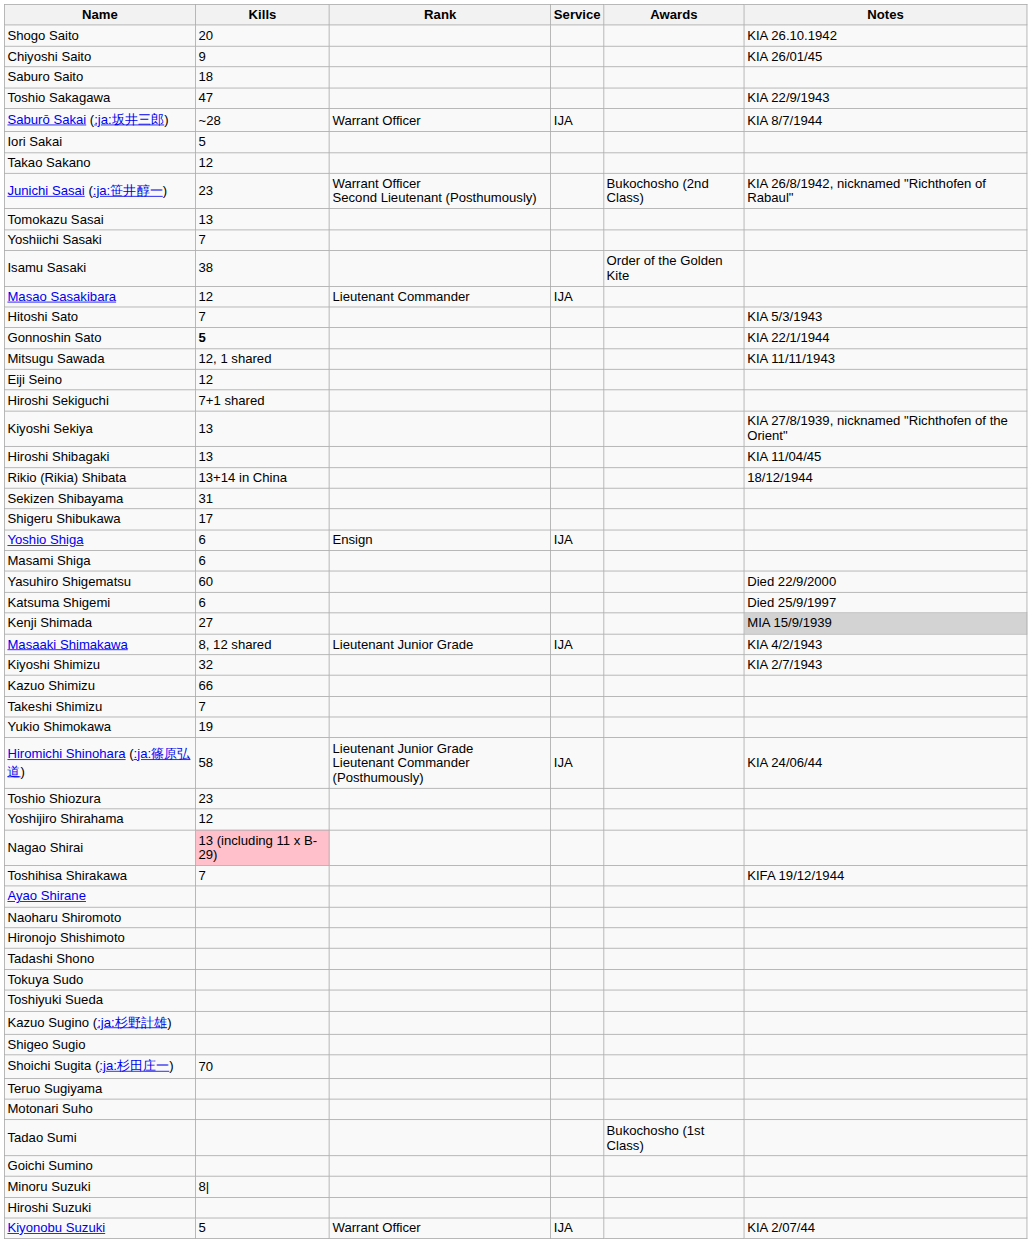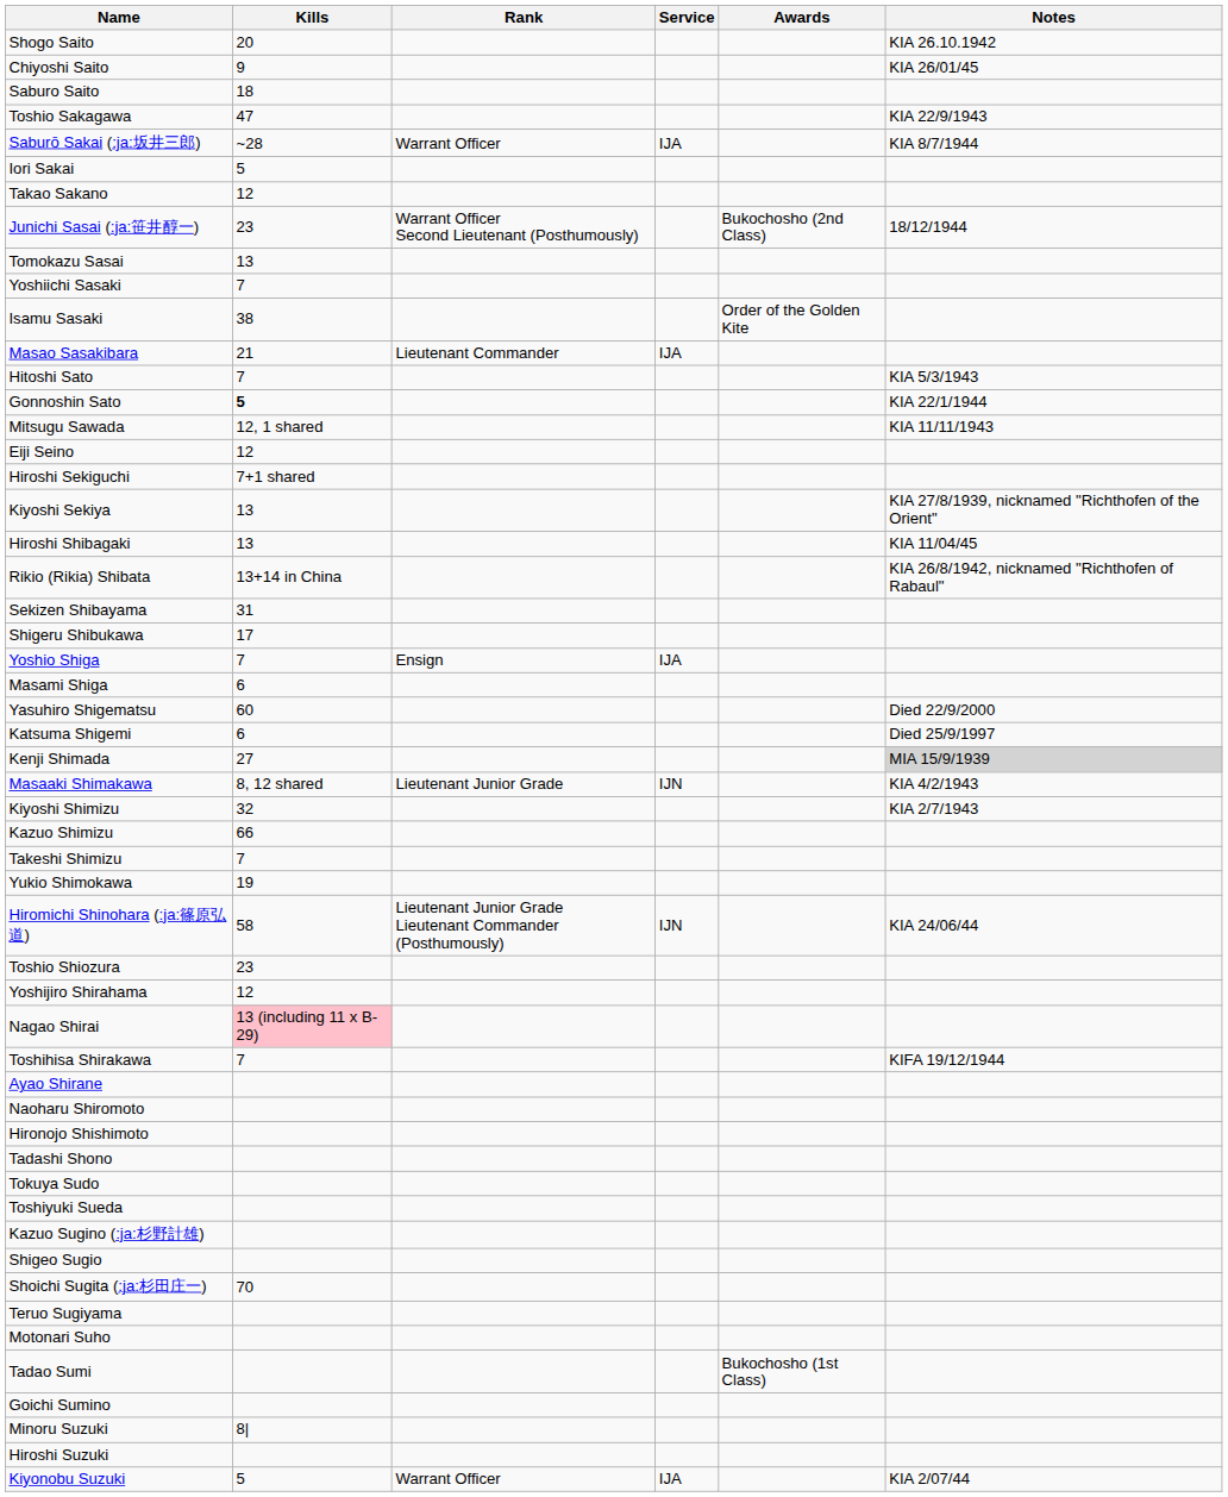Junichi Sasai (:ja:笹井醇一) | Notes: KIA 26/8/1942, nicknamed "Richthofen of Rabaul" -> 18/12/1944
Masao Sasakibara | Kills: 12 -> 21
Rikio (Rikia) Shibata | Notes: 18/12/1944 -> KIA 26/8/1942, nicknamed "Richthofen of Rabaul"
Yoshio Shiga | Kills: 6 -> 7
Masaaki Shimakawa | Service: IJA -> IJN
Hiromichi Shinohara (:ja:篠原弘道) | Service: IJA -> IJN
